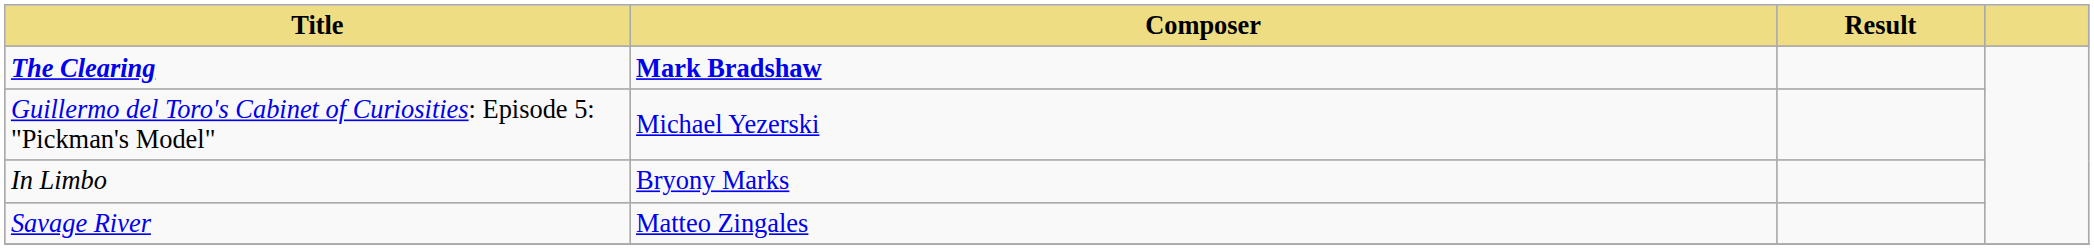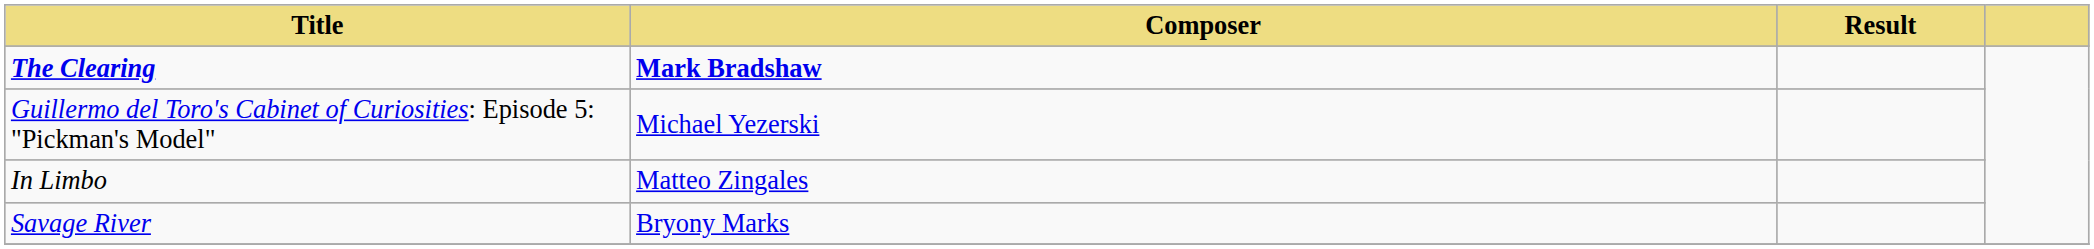In Limbo | Composer: Bryony Marks -> Matteo Zingales
Savage River | Composer: Matteo Zingales -> Bryony Marks
